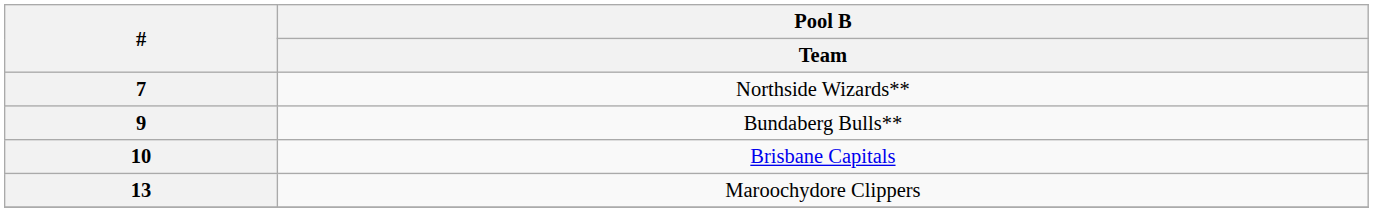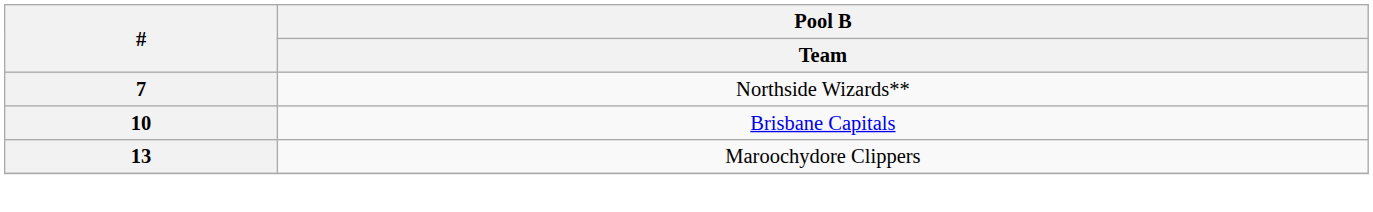- row: 9 | Bundaberg Bulls**
